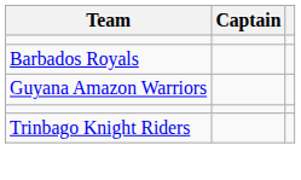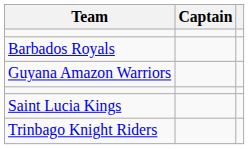+ row: Saint Lucia Kings
